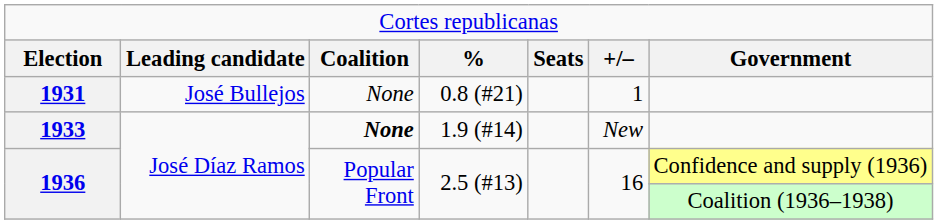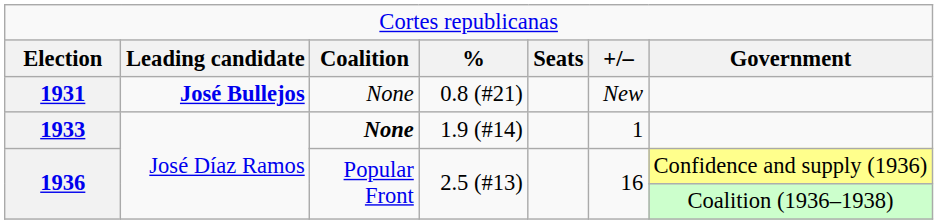1931 | column 2: normal -> bold
1931 | column 6: 1 -> New
1933 | column 6: New -> 1
